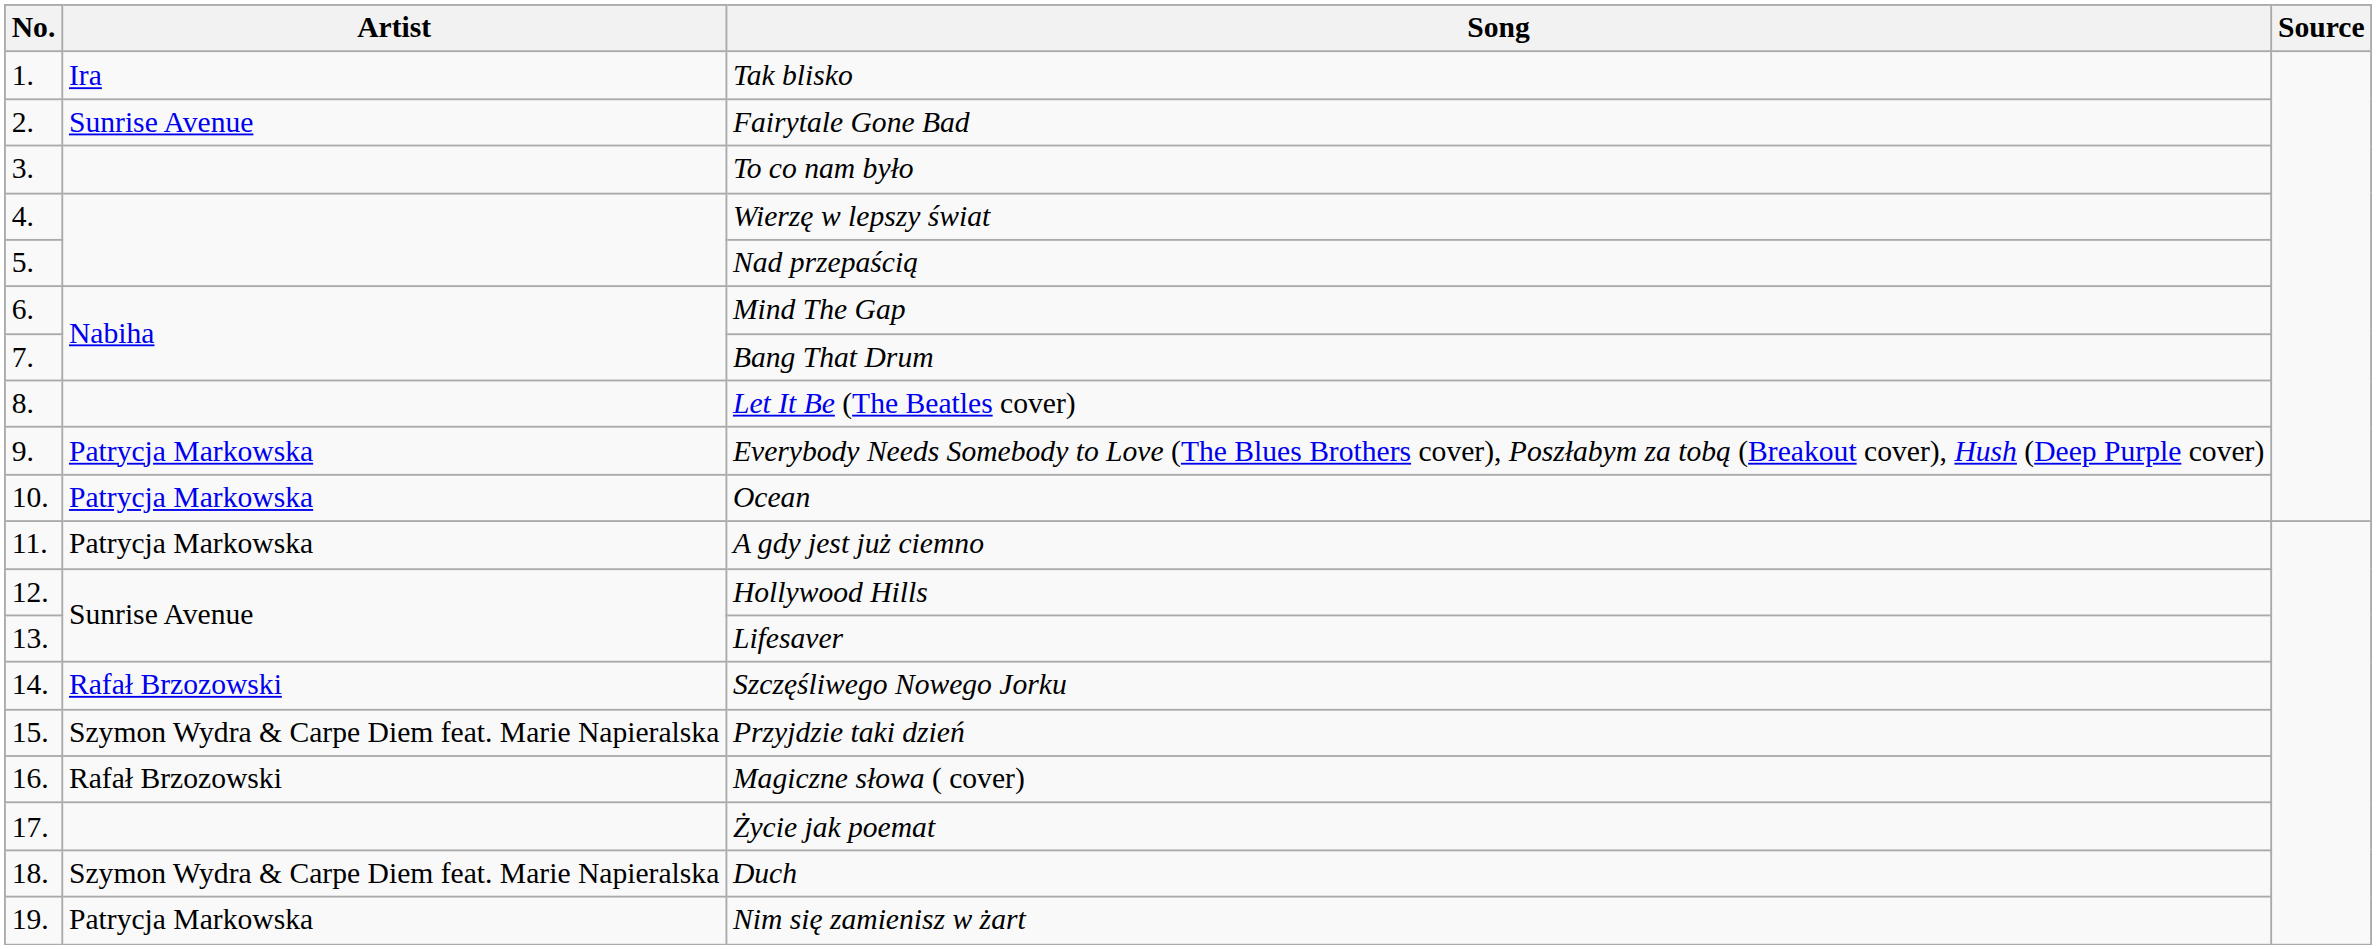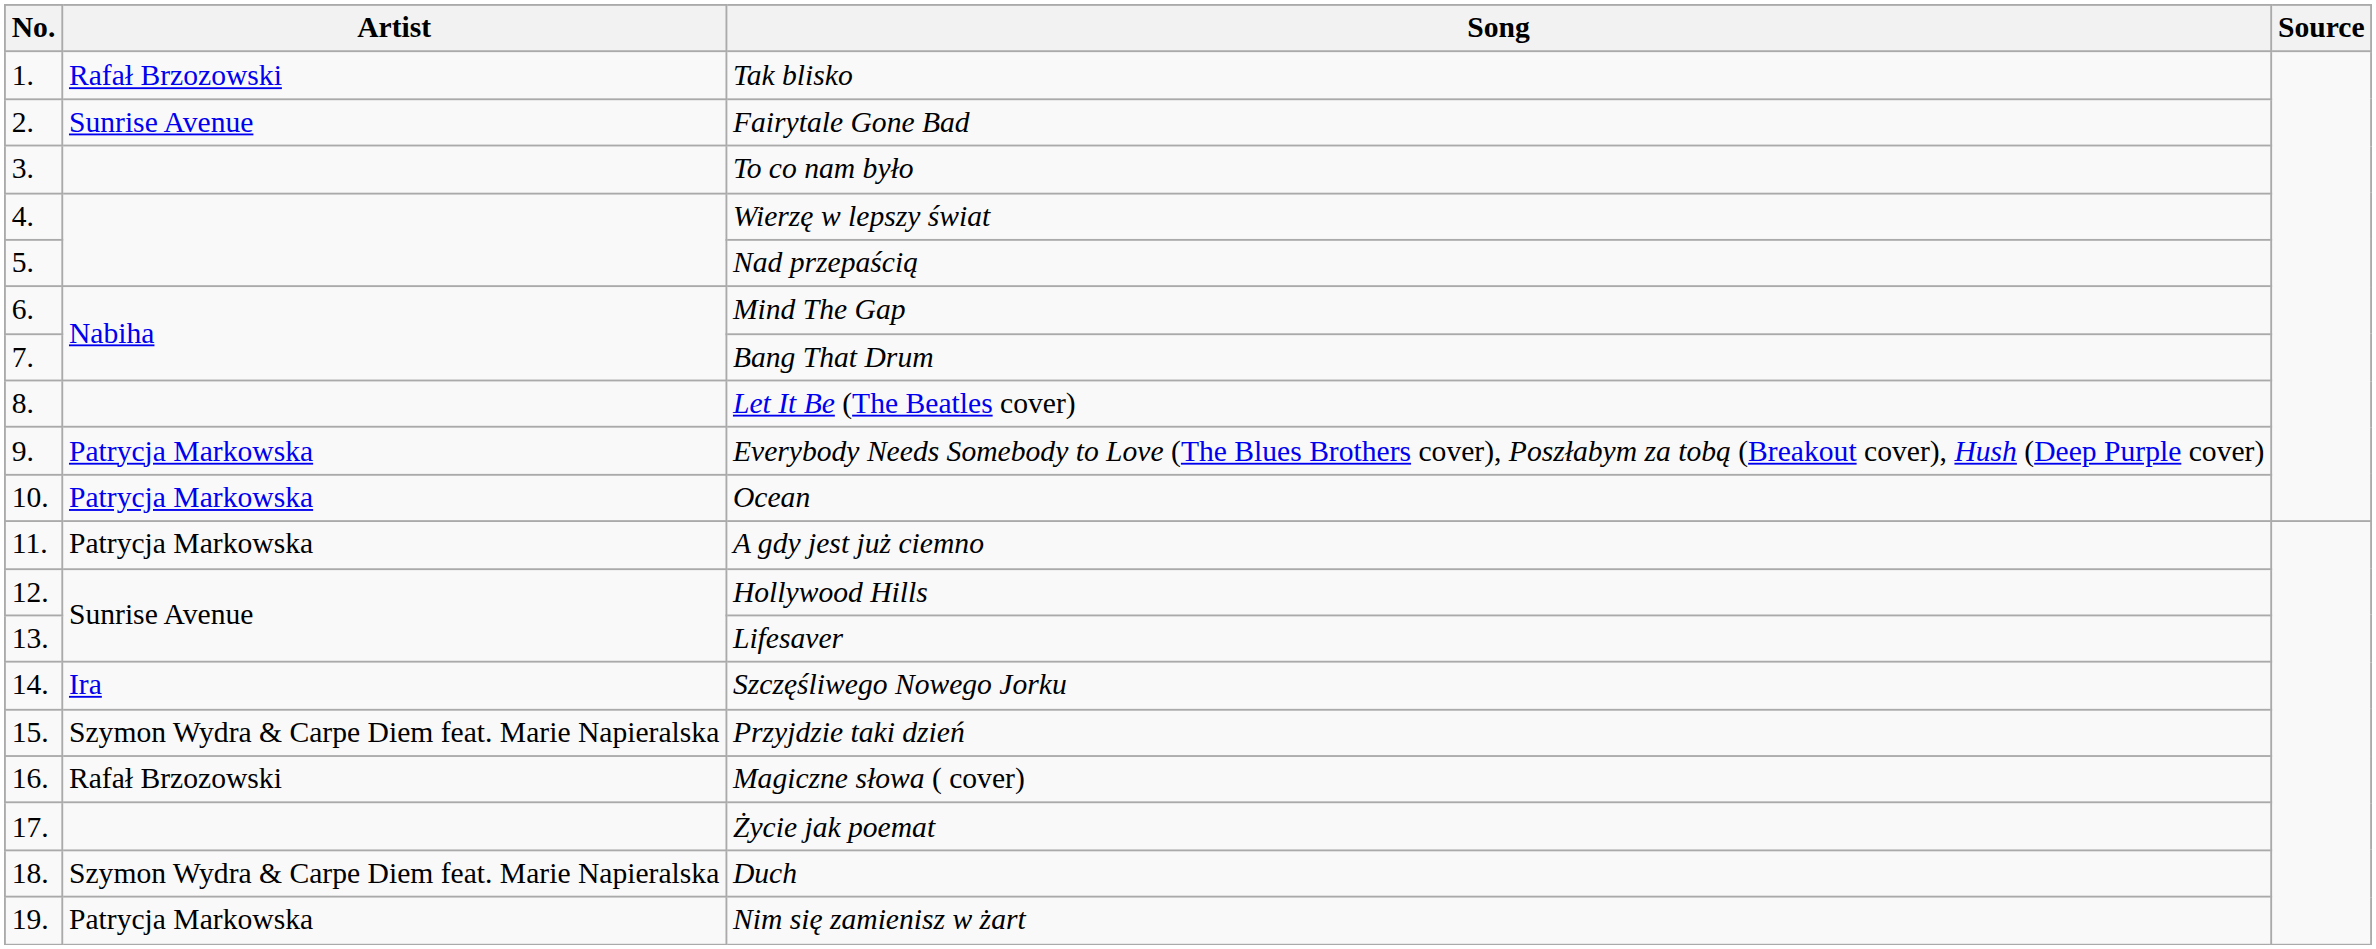Tak blisko | Artist: Ira -> Rafał Brzozowski
Szczęśliwego Nowego Jorku | Artist: Rafał Brzozowski -> Ira
